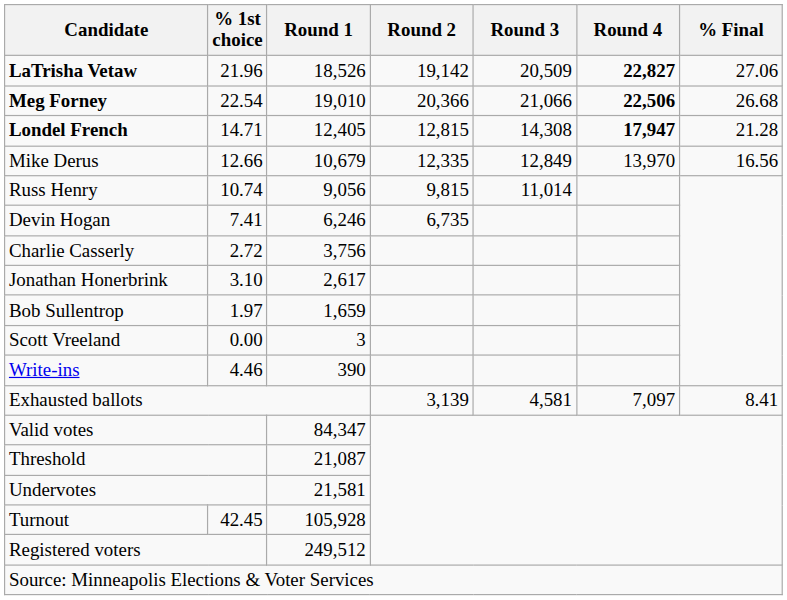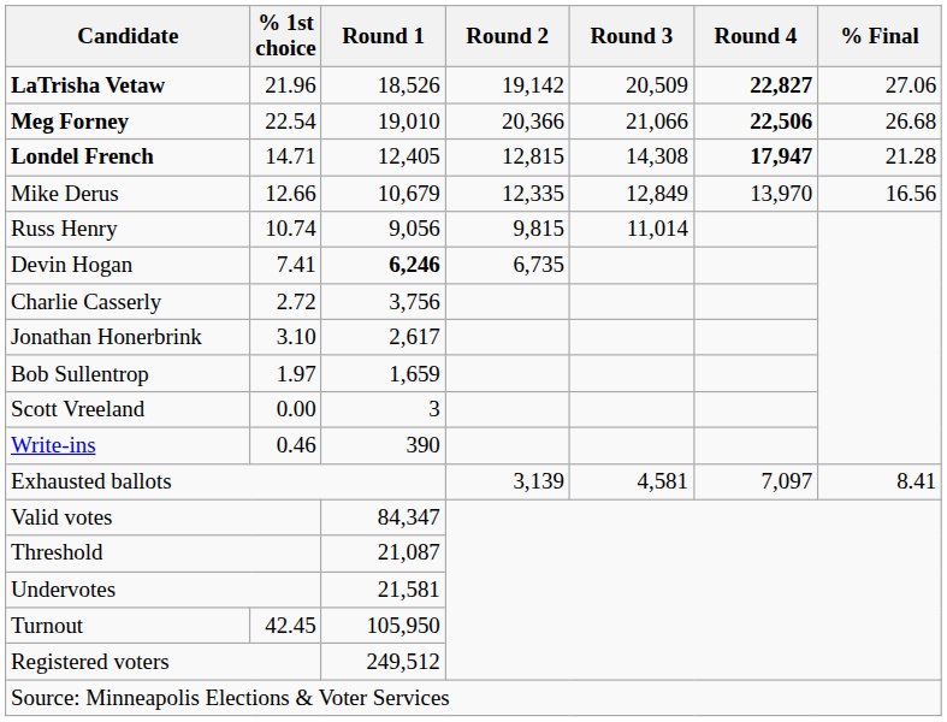Devin Hogan | Round 1: normal -> bold
Write-ins | % 1st choice: 4.46 -> 0.46
Turnout | Round 1: 105,928 -> 105,950
